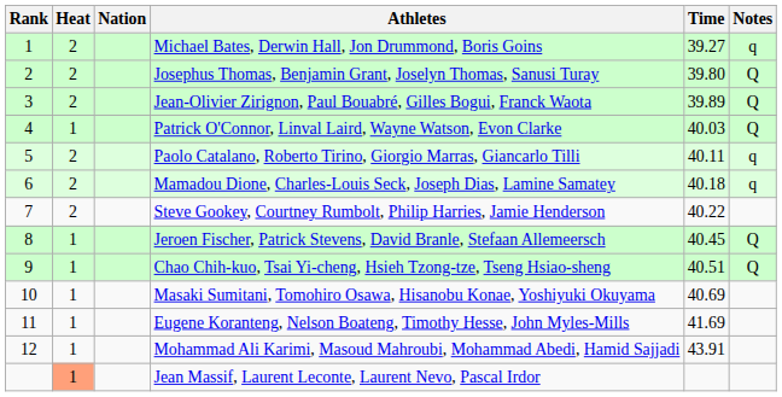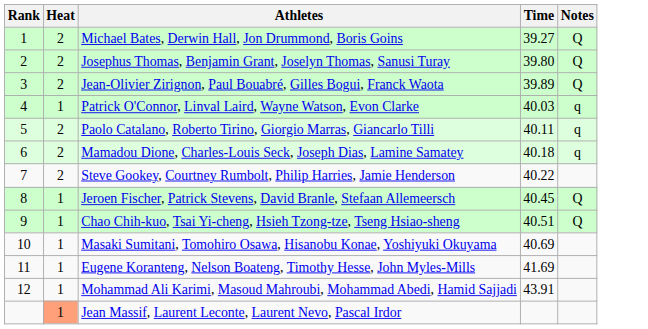- column: Nation
Michael Bates, Derwin Hall, Jon Drummond, Boris Goins | Notes: q -> Q
Patrick O'Connor, Linval Laird, Wayne Watson, Evon Clarke | Notes: Q -> q
